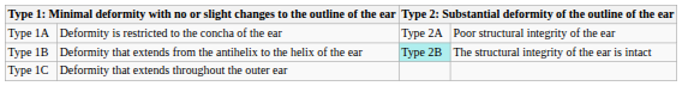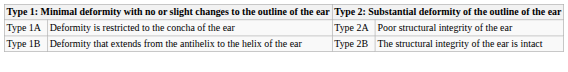Type 1B | column 3: paleturquoise background -> no background
- row: Type 1C | Deformity that extends throughout the outer ear
